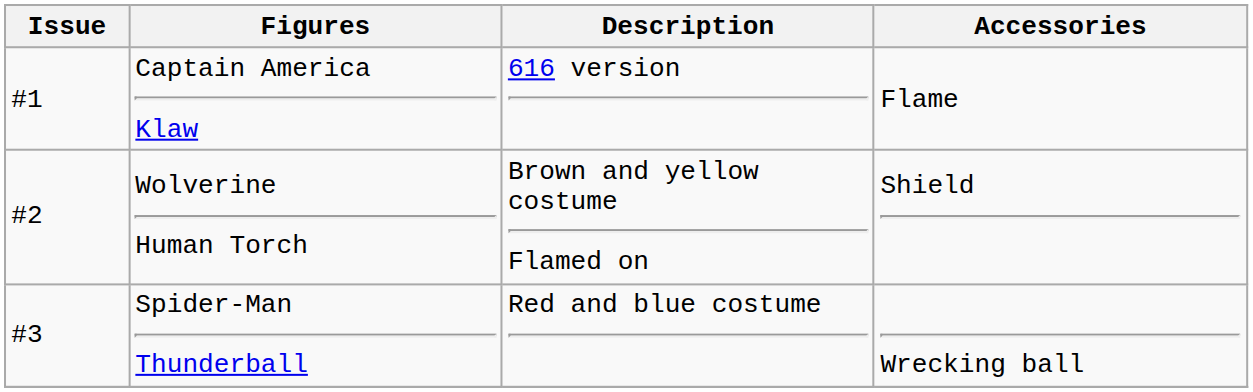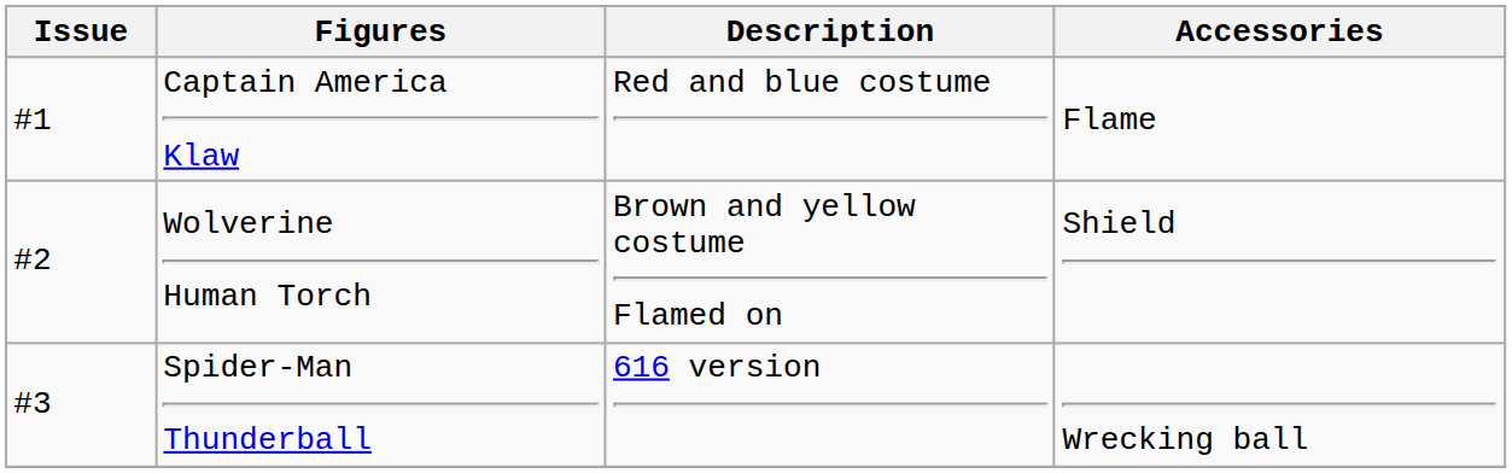Captain America Klaw | Description: 616 version -> Red and blue costume
Spider-Man Thunderball | Description: Red and blue costume -> 616 version
